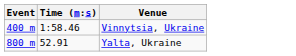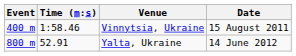+ column: Date | 15 August 2011 | 14 June 2012
